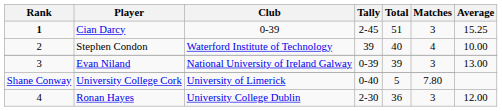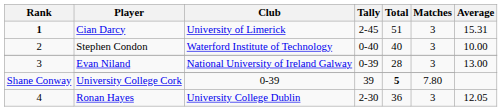Cian Darcy | Club: 0-39 -> University of Limerick
Cian Darcy | Average: 15.25 -> 15.31
Stephen Condon | Tally: 39 -> 0-40
Stephen Condon | Matches: 4 -> 3
Evan Niland | Total: 39 -> 28
University College Cork | Club: University of Limerick -> 0-39
University College Cork | Tally: 0-40 -> 39
University College Cork | Total: normal -> bold
Ronan Hayes | Average: 12.00 -> 12.05
